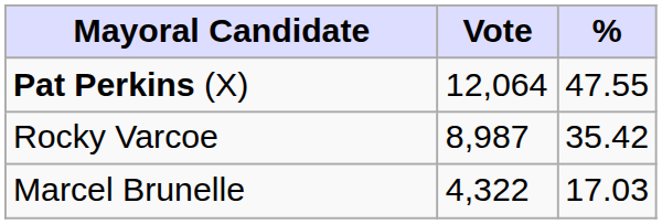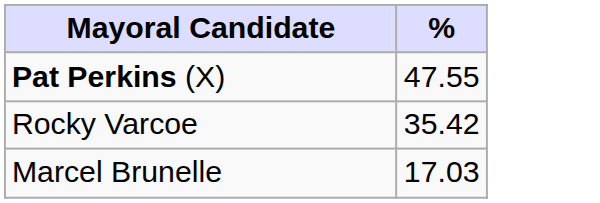- column: Vote | 12,064 | 8,987 | 4,322
